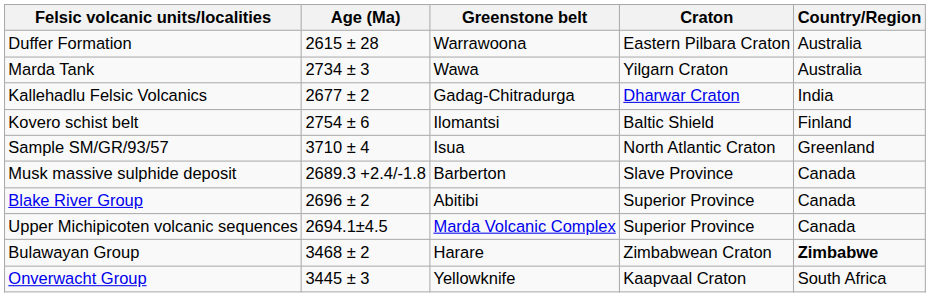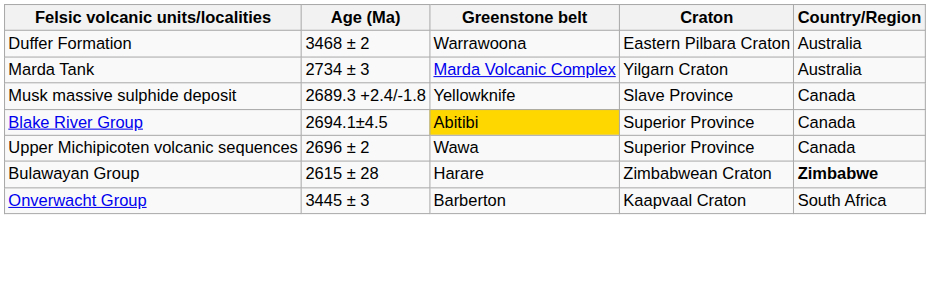Duffer Formation | Age (Ma): 2615 ± 28 -> 3468 ± 2
Marda Tank | Greenstone belt: Wawa -> Marda Volcanic Complex
- row: Kallehadlu Felsic Volcanics | 2677 ± 2 | Gadag-Chitradurga | Dharwar Craton | India
- row: Kovero schist belt | 2754 ± 6 | Ilomantsi | Baltic Shield | Finland
- row: Sample SM/GR/93/57 | 3710 ± 4 | Isua | North Atlantic Craton | Greenland
Musk massive sulphide deposit | Greenstone belt: Barberton -> Yellowknife
Blake River Group | Age (Ma): 2696 ± 2 -> 2694.1±4.5
Blake River Group | Greenstone belt: no background -> gold background
Upper Michipicoten volcanic sequences | Age (Ma): 2694.1±4.5 -> 2696 ± 2
Upper Michipicoten volcanic sequences | Greenstone belt: Marda Volcanic Complex -> Wawa
Bulawayan Group | Age (Ma): 3468 ± 2 -> 2615 ± 28
Onverwacht Group | Greenstone belt: Yellowknife -> Barberton
